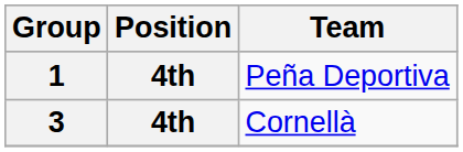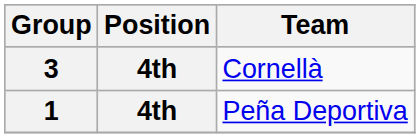rows swapped: 1 <-> 3
